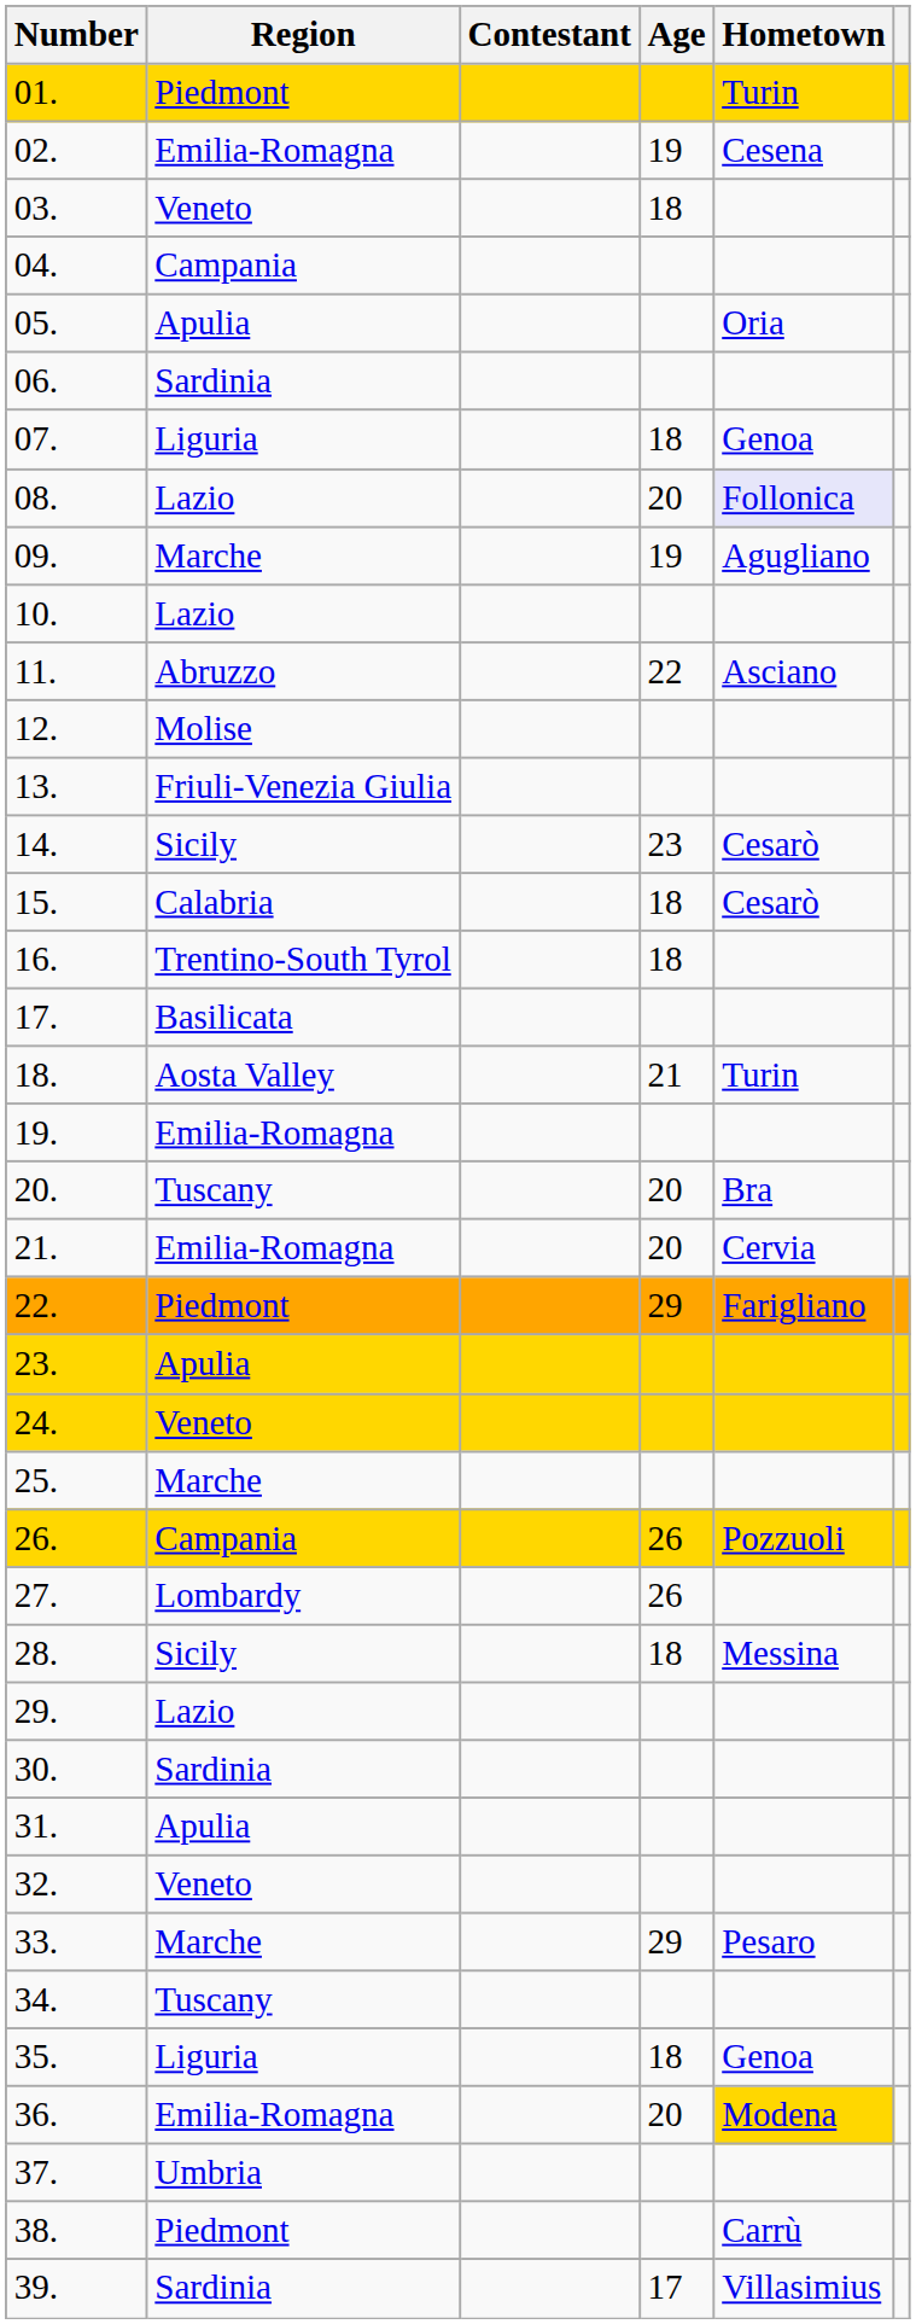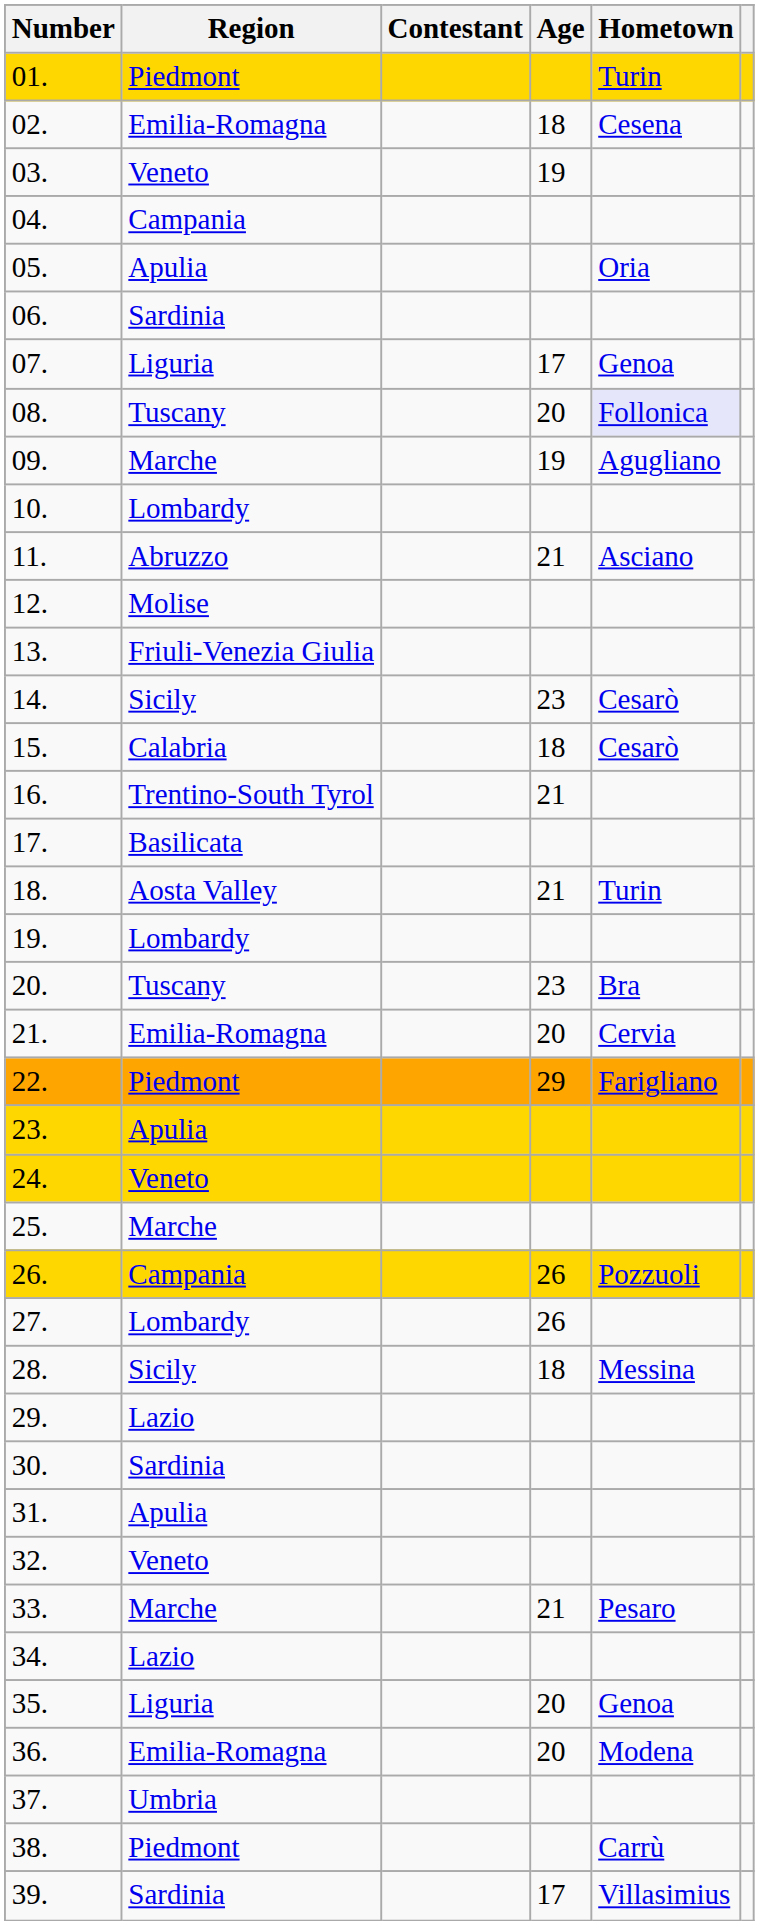02. | Age: 19 -> 18
03. | Age: 18 -> 19
07. | Age: 18 -> 17
08. | Region: Lazio -> Tuscany
10. | Region: Lazio -> Lombardy
11. | Age: 22 -> 21
16. | Age: 18 -> 21
19. | Region: Emilia-Romagna -> Lombardy
20. | Age: 20 -> 23
33. | Age: 29 -> 21
34. | Region: Tuscany -> Lazio
35. | Age: 18 -> 20
36. | Hometown: gold background -> no background
